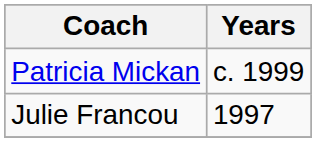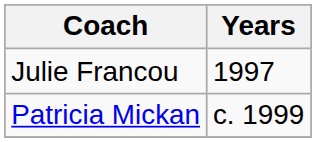rows swapped: Julie Francou <-> Patricia Mickan
